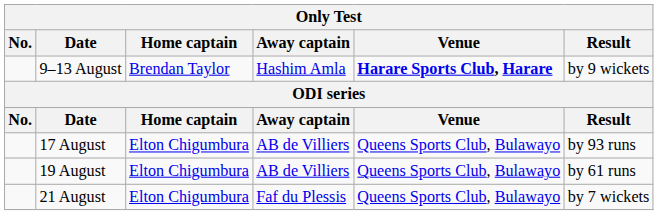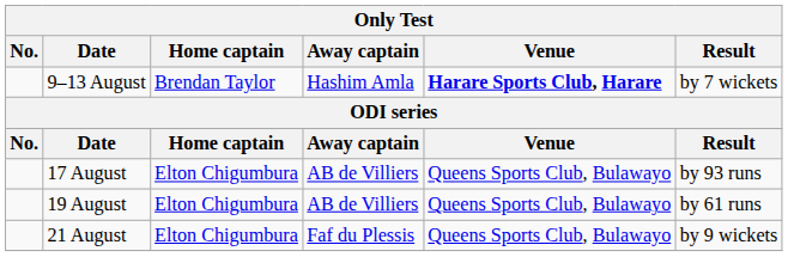9–13 August | Result: by 9 wickets -> by 7 wickets
21 August | Result: by 7 wickets -> by 9 wickets
